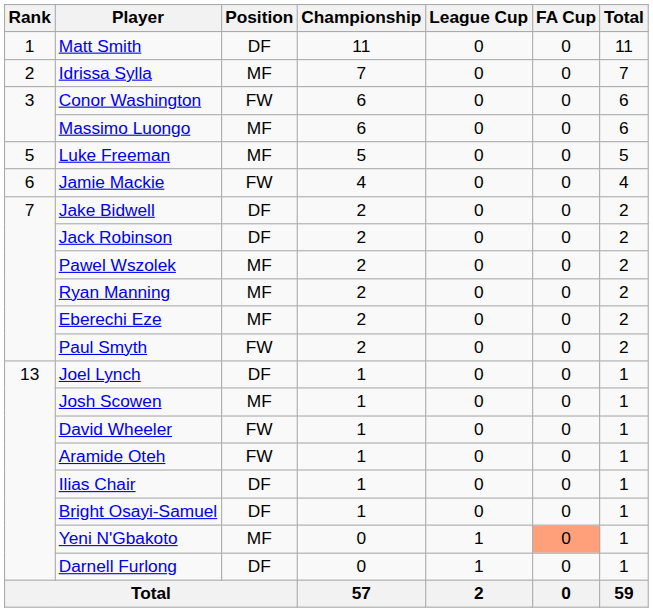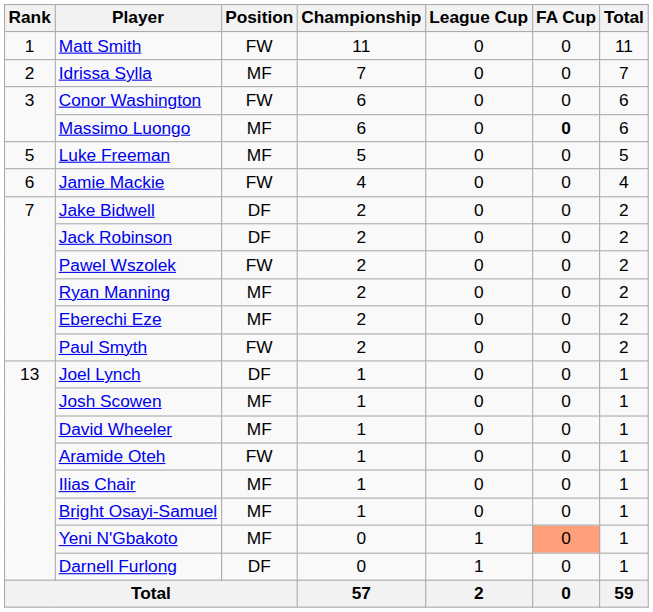Matt Smith | Position: DF -> FW
Massimo Luongo | FA Cup: normal -> bold
Pawel Wszolek | Position: MF -> FW
David Wheeler | Position: FW -> MF
Ilias Chair | Position: DF -> MF
Bright Osayi-Samuel | Position: DF -> MF
